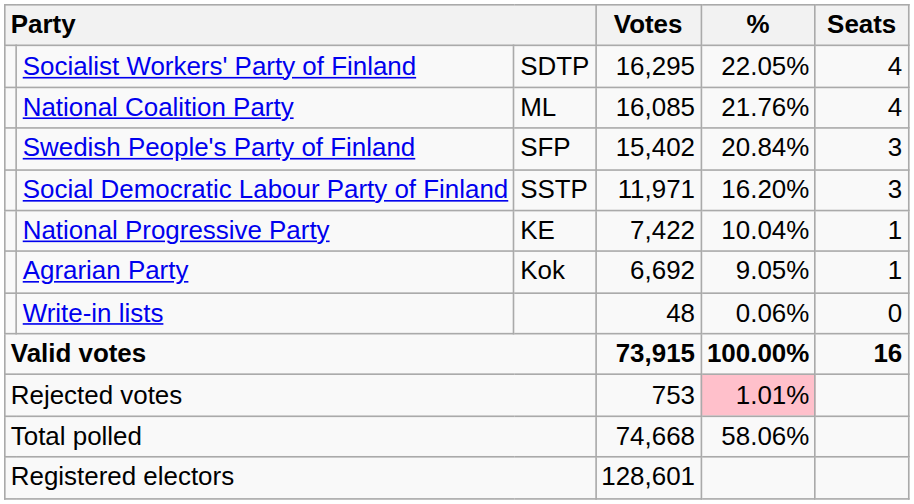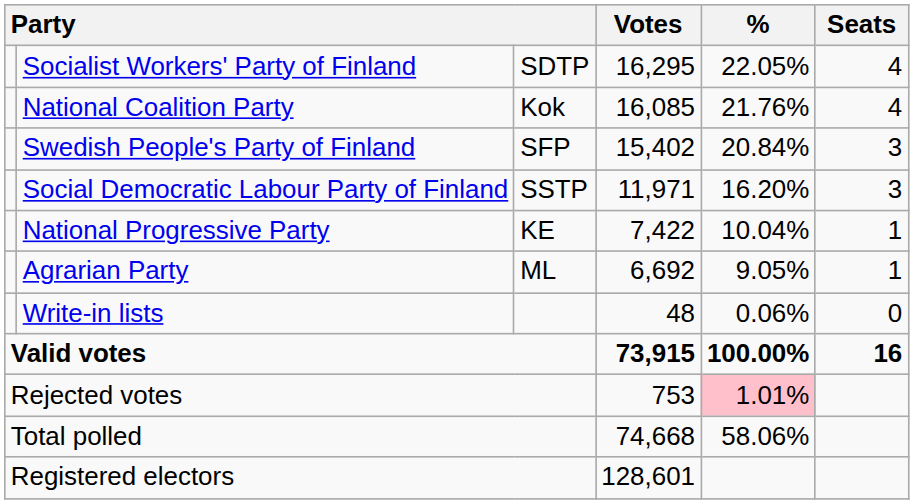National Coalition Party | column 3: ML -> Kok
Agrarian Party | column 3: Kok -> ML
